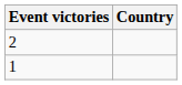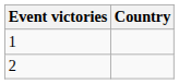rows swapped: 2 <-> 1
